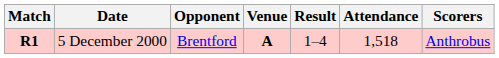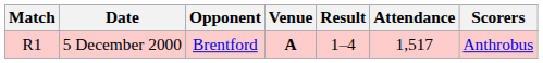5 December 2000 | Match: bold -> normal
5 December 2000 | Attendance: 1,518 -> 1,517
